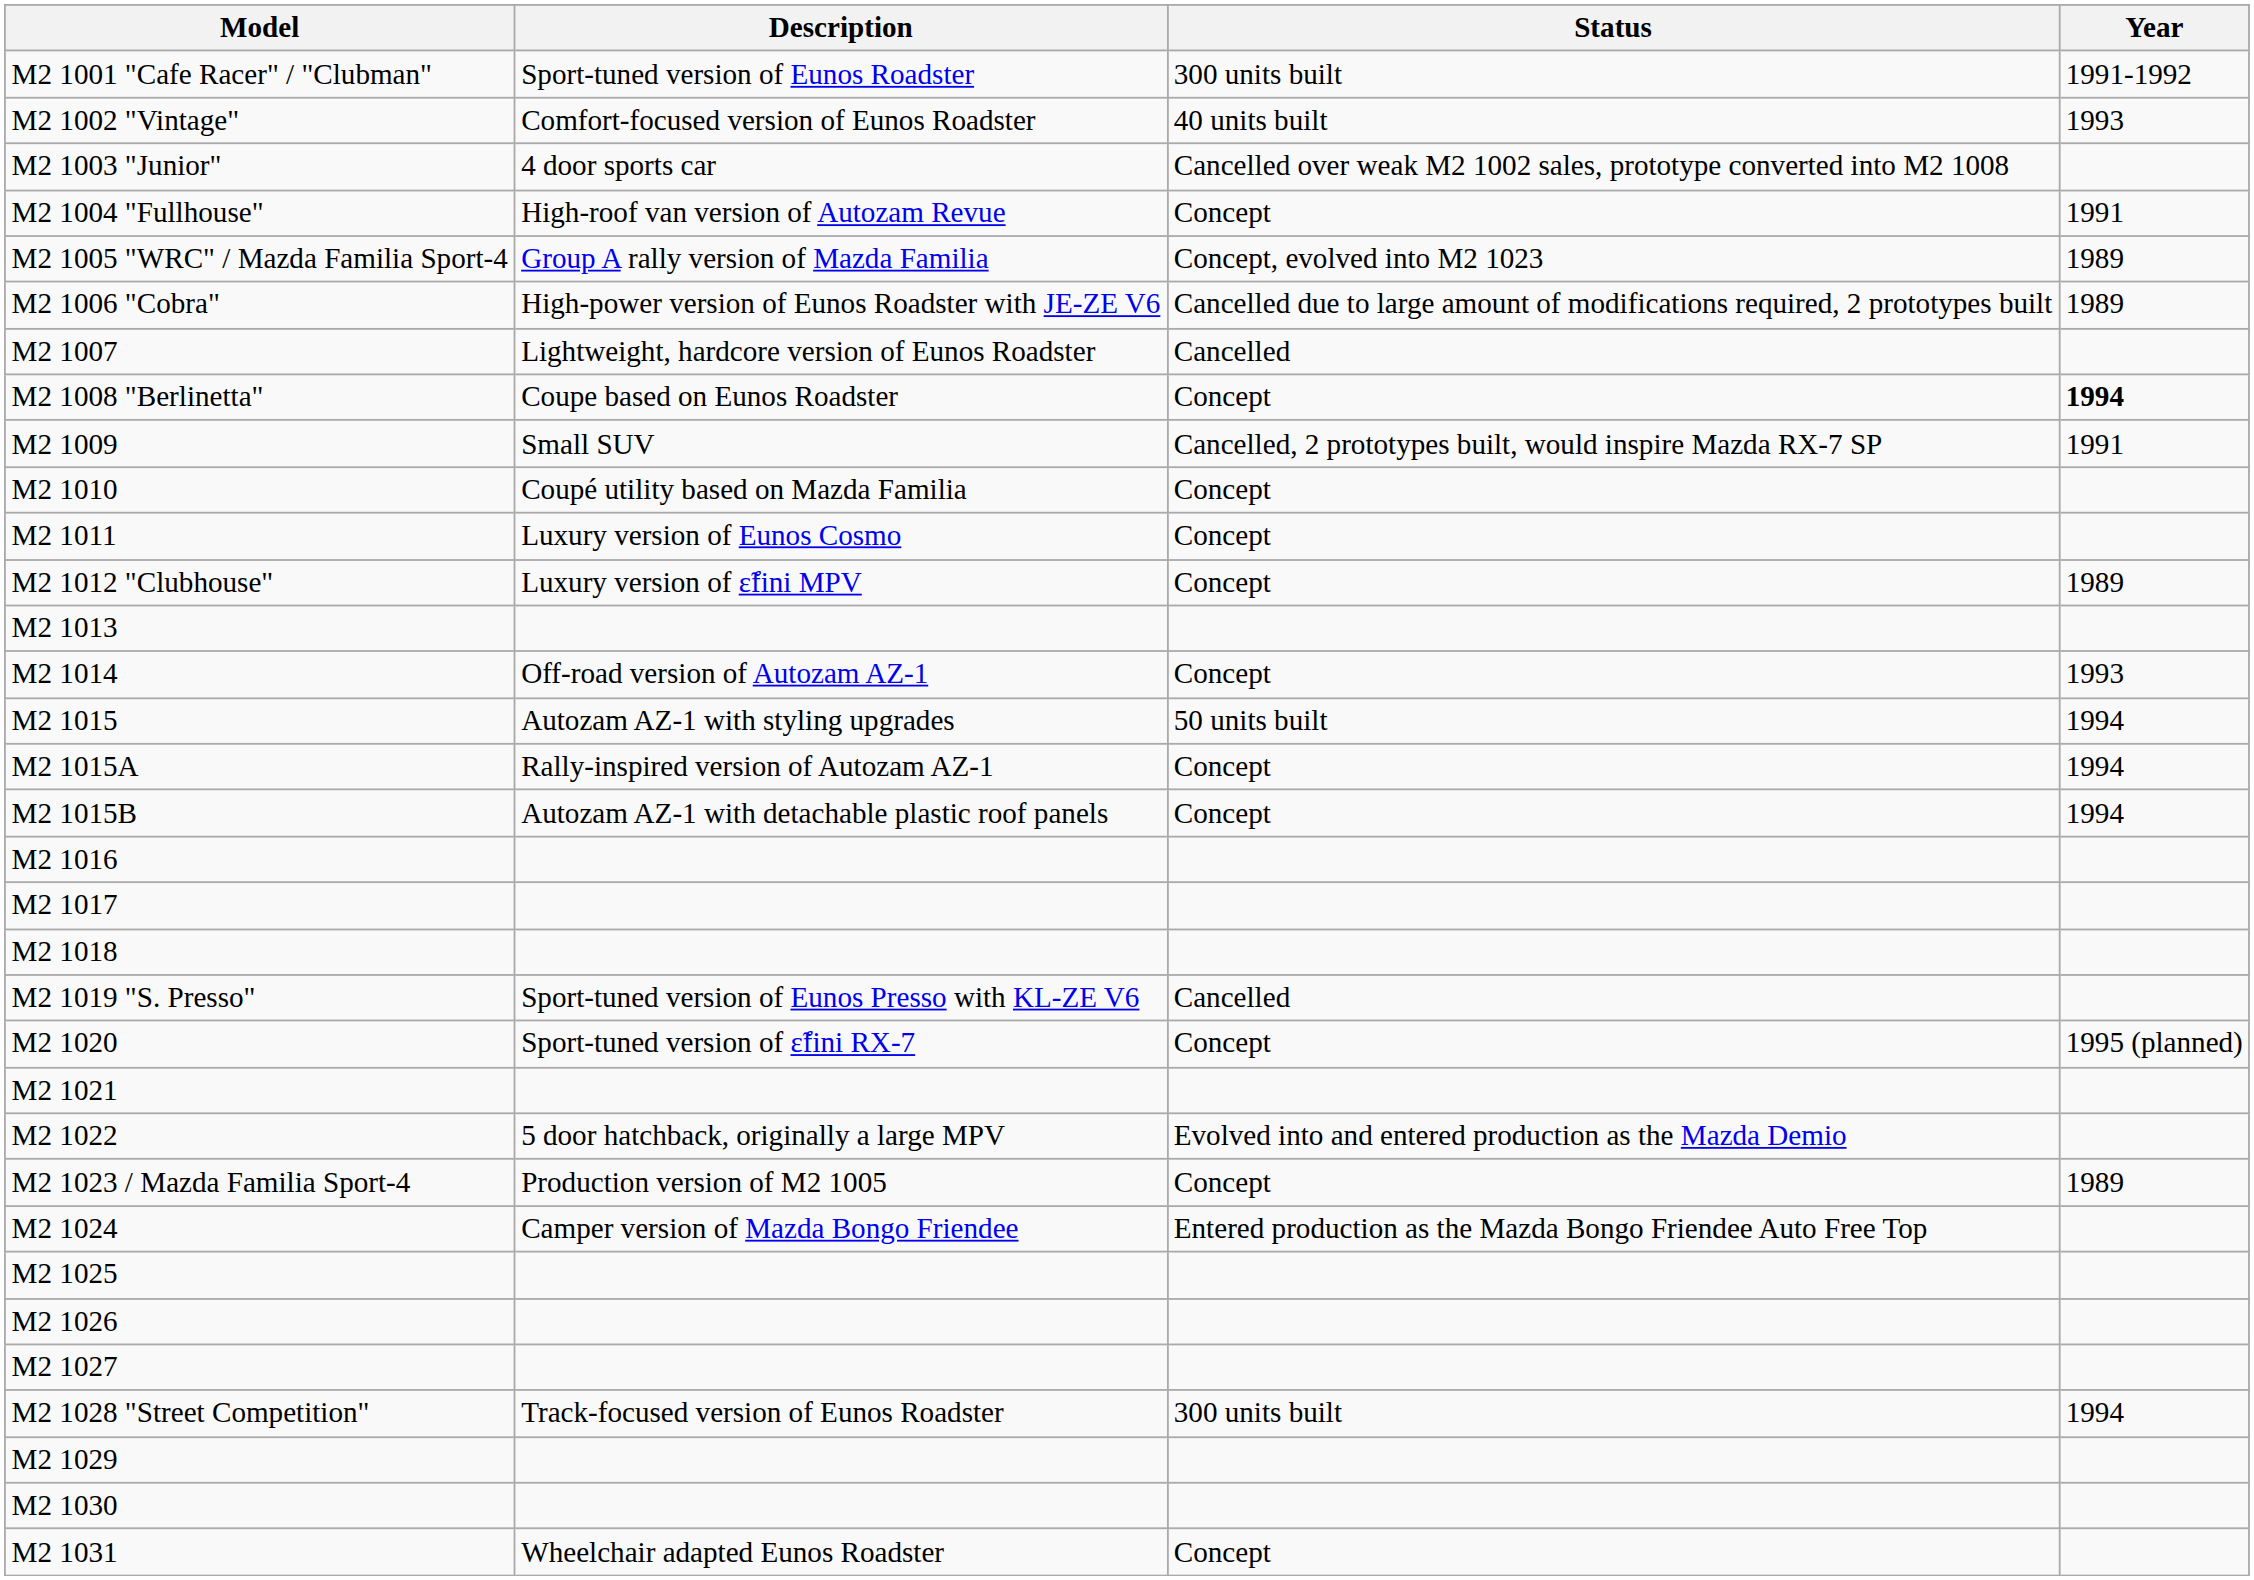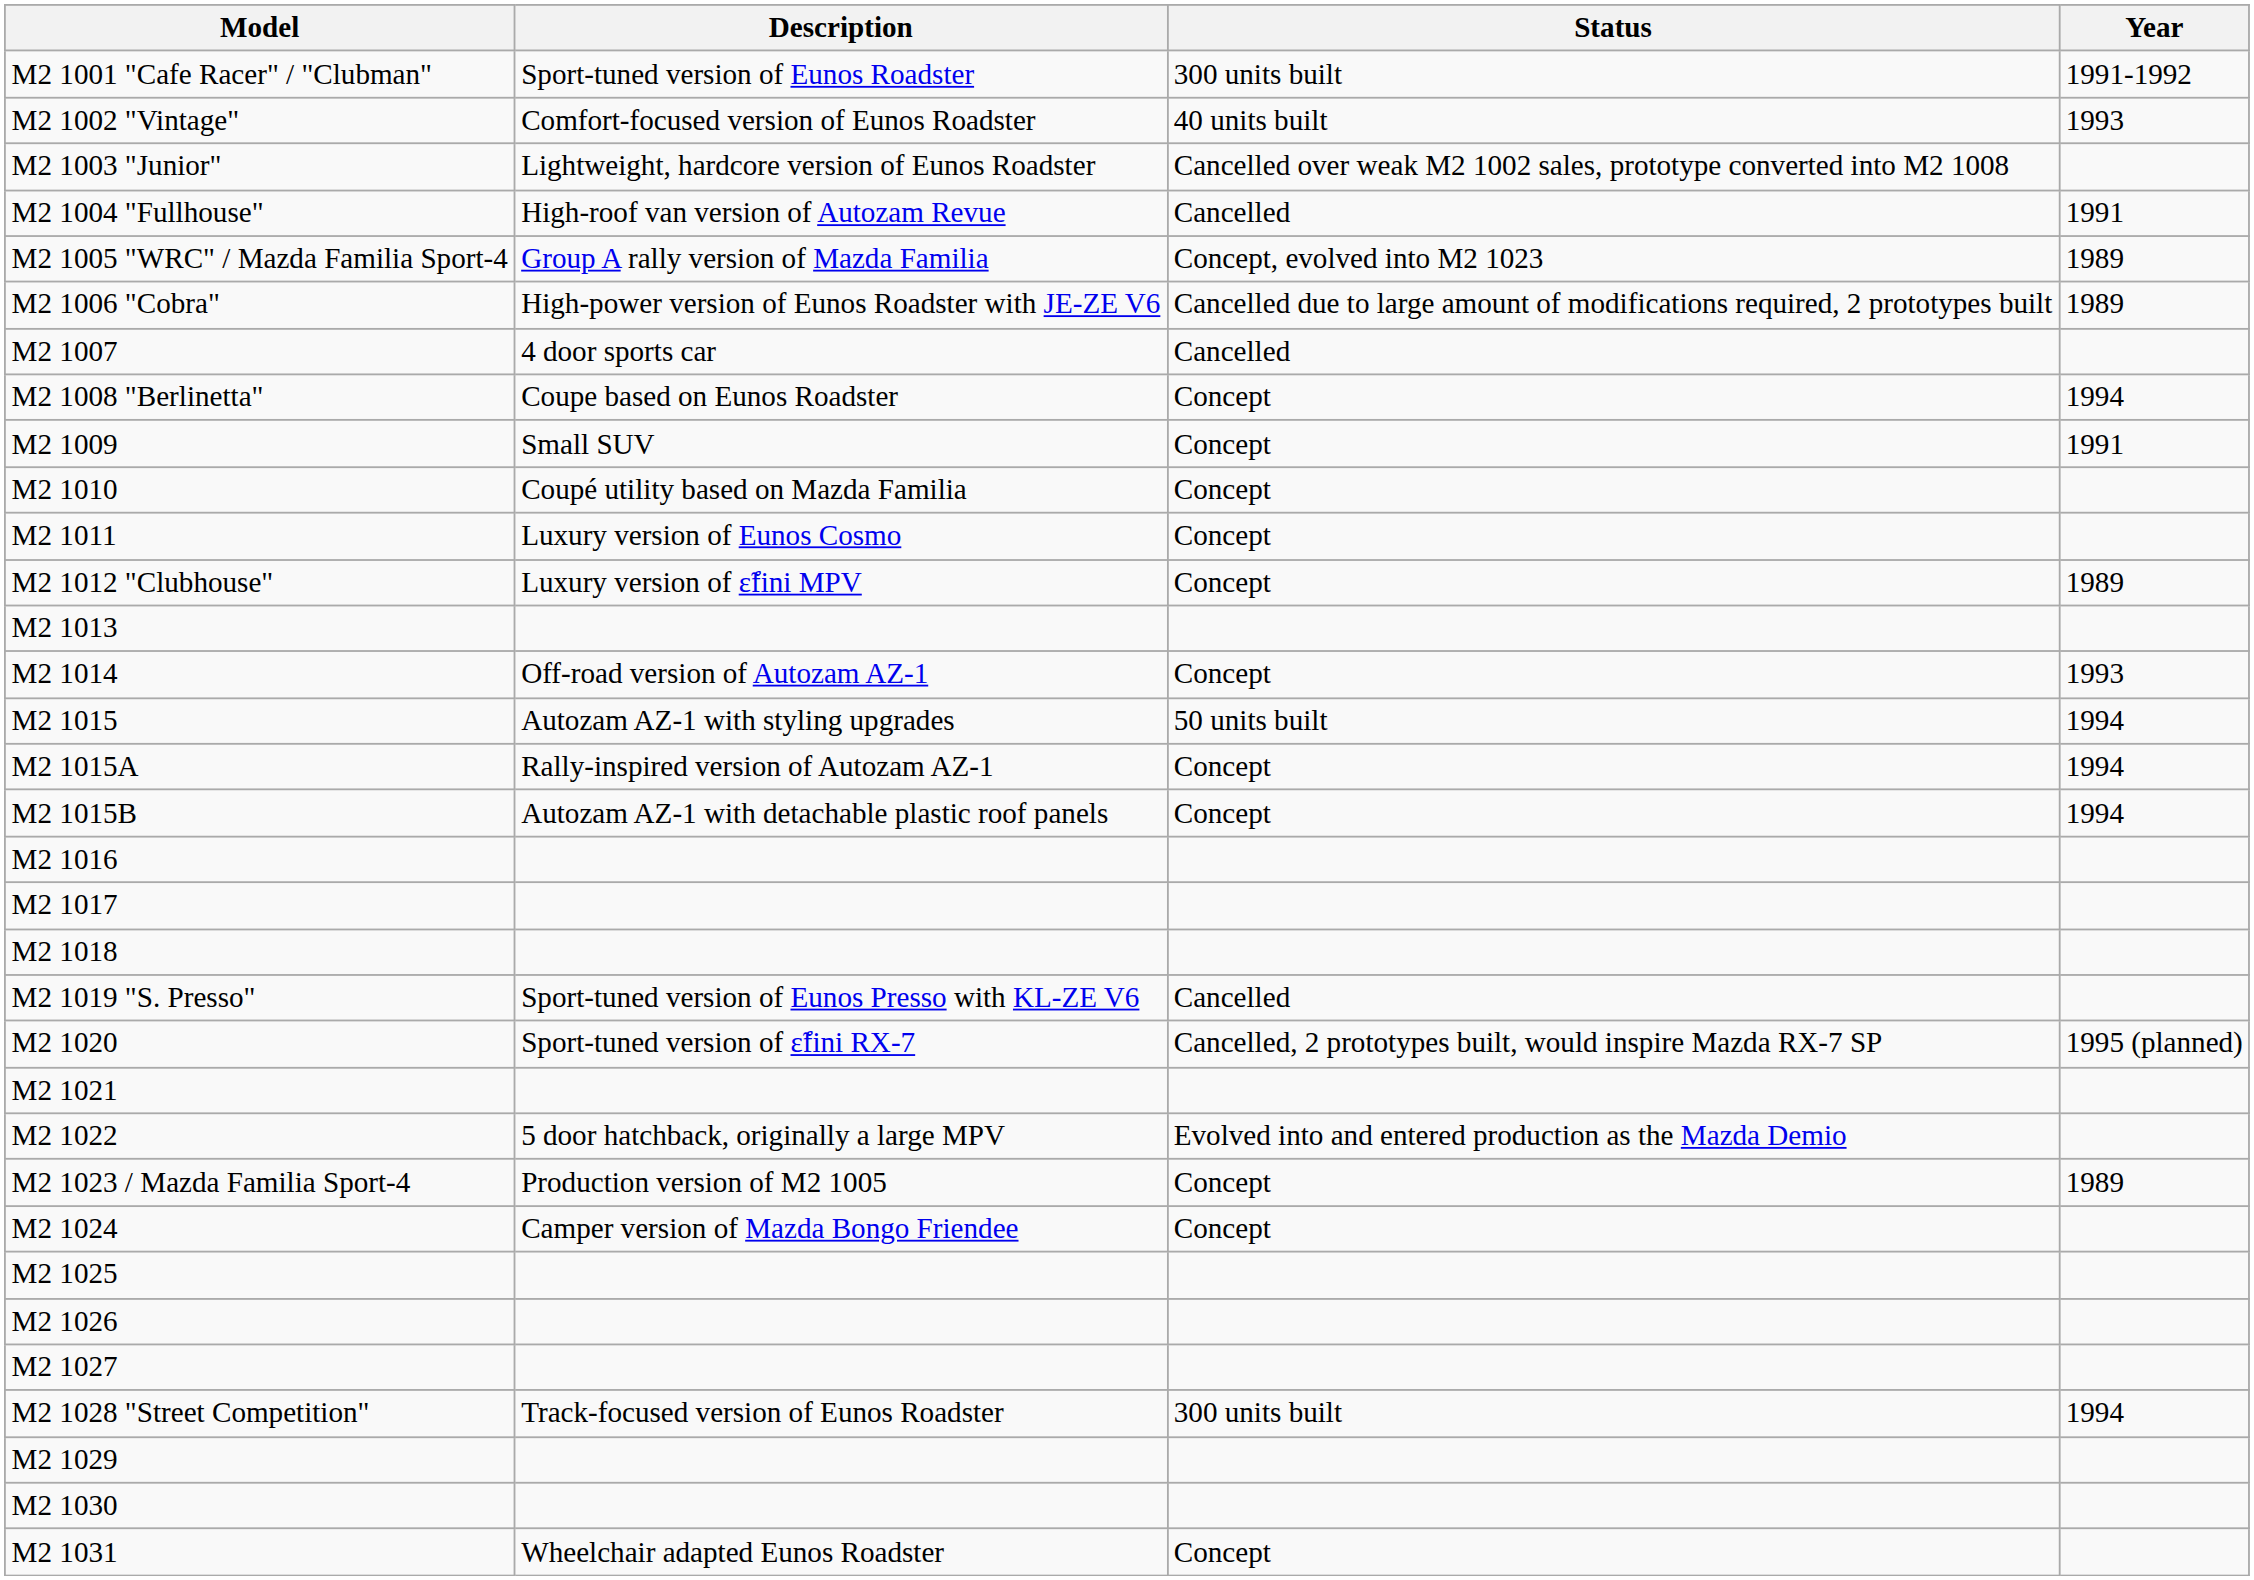M2 1003 "Junior" | Description: 4 door sports car -> Lightweight, hardcore version of Eunos Roadster
M2 1004 "Fullhouse" | Status: Concept -> Cancelled
M2 1007 | Description: Lightweight, hardcore version of Eunos Roadster -> 4 door sports car
M2 1008 "Berlinetta" | Year: bold -> normal
M2 1009 | Status: Cancelled, 2 prototypes built, would inspire Mazda RX-7 SP -> Concept
M2 1020 | Status: Concept -> Cancelled, 2 prototypes built, would inspire Mazda RX-7 SP
M2 1024 | Status: Entered production as the Mazda Bongo Friendee Auto Free Top -> Concept
